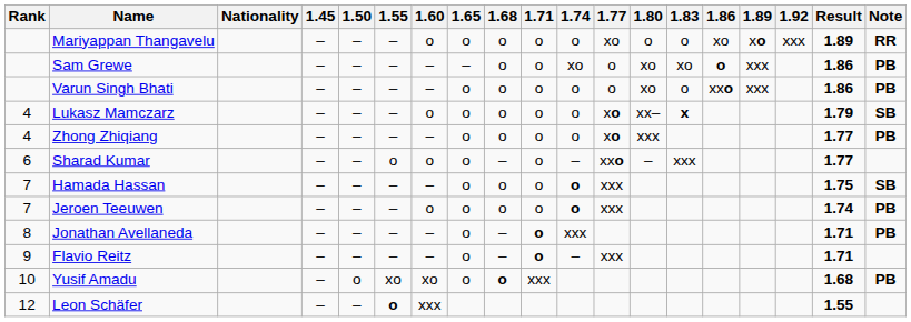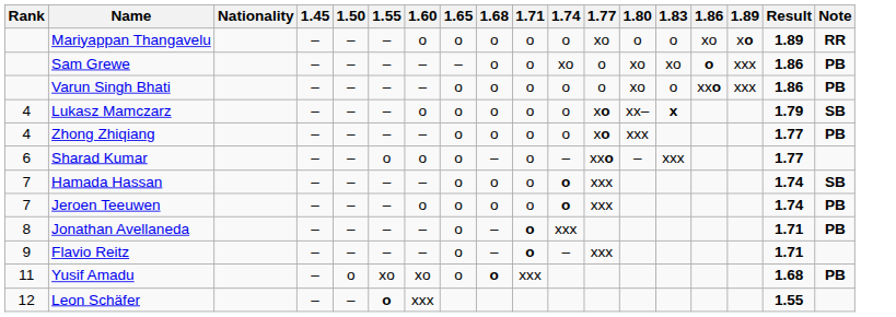- column: 1.92 | xxx
Hamada Hassan | Result: 1.75 -> 1.74
Yusif Amadu | Rank: 10 -> 11
